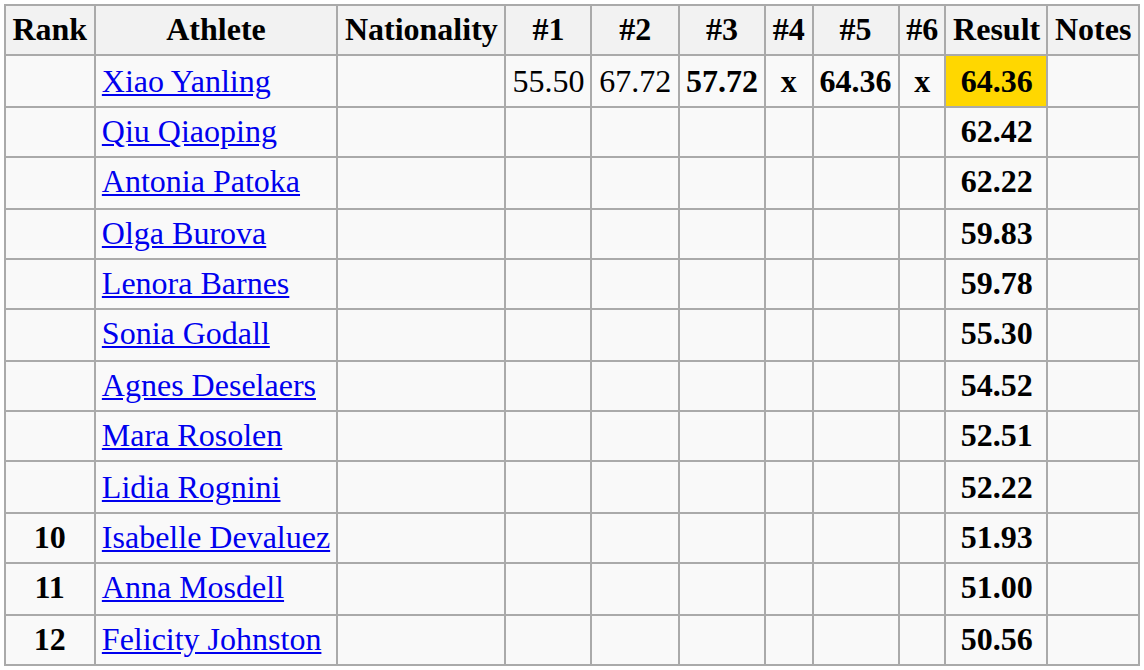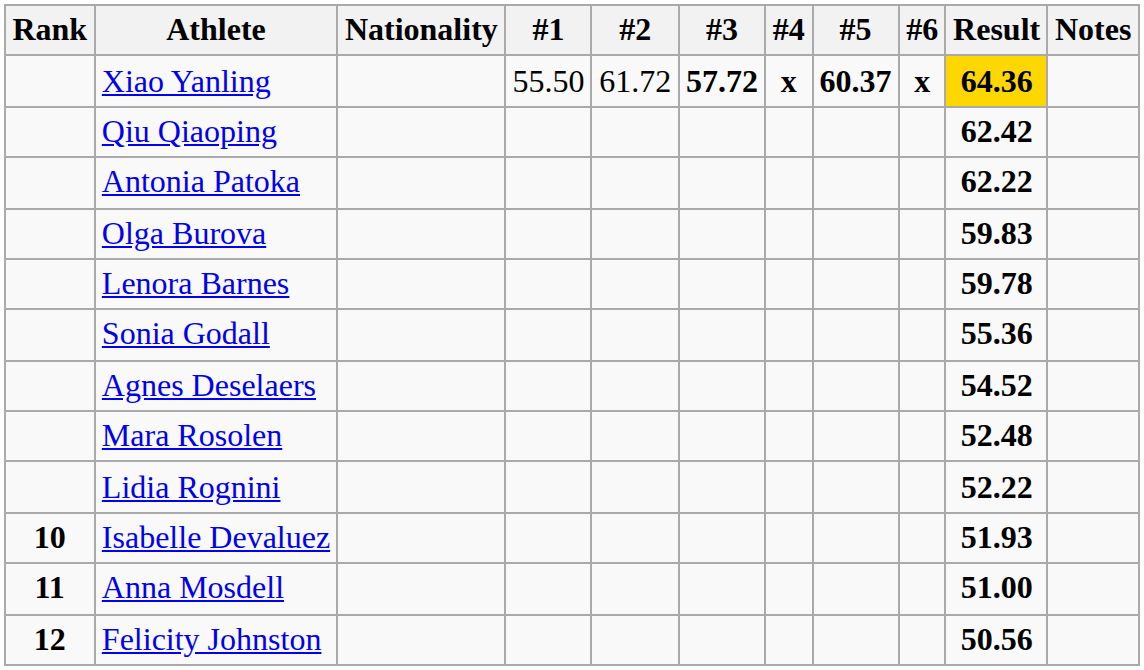Xiao Yanling | #2: 67.72 -> 61.72
Xiao Yanling | #5: 64.36 -> 60.37
Sonia Godall | Result: 55.30 -> 55.36
Mara Rosolen | Result: 52.51 -> 52.48
